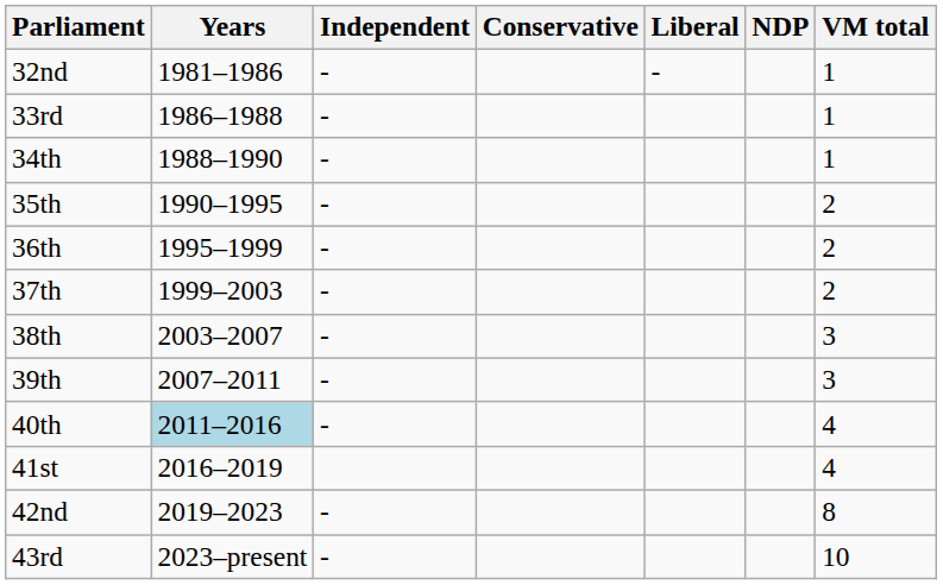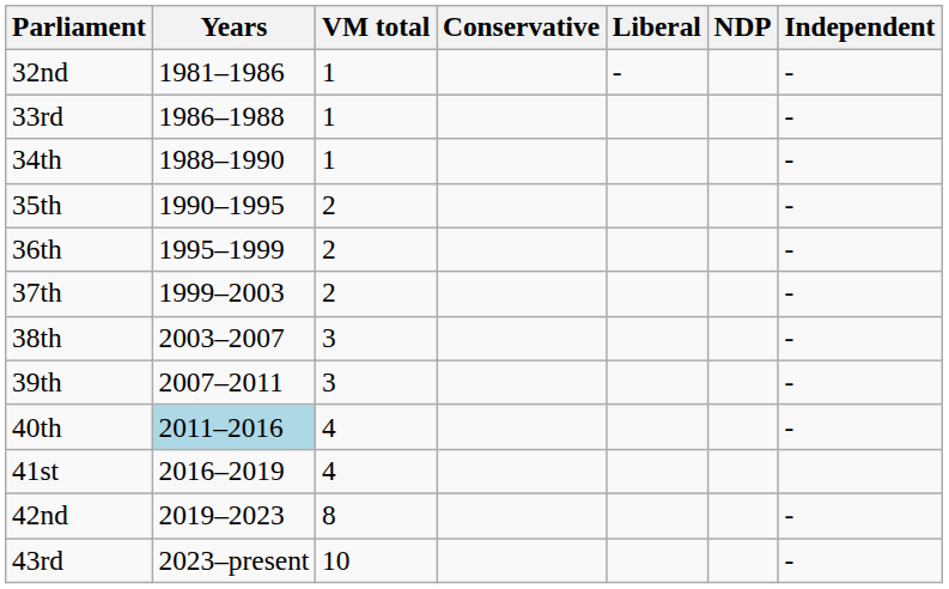columns swapped: VM total <-> Independent
